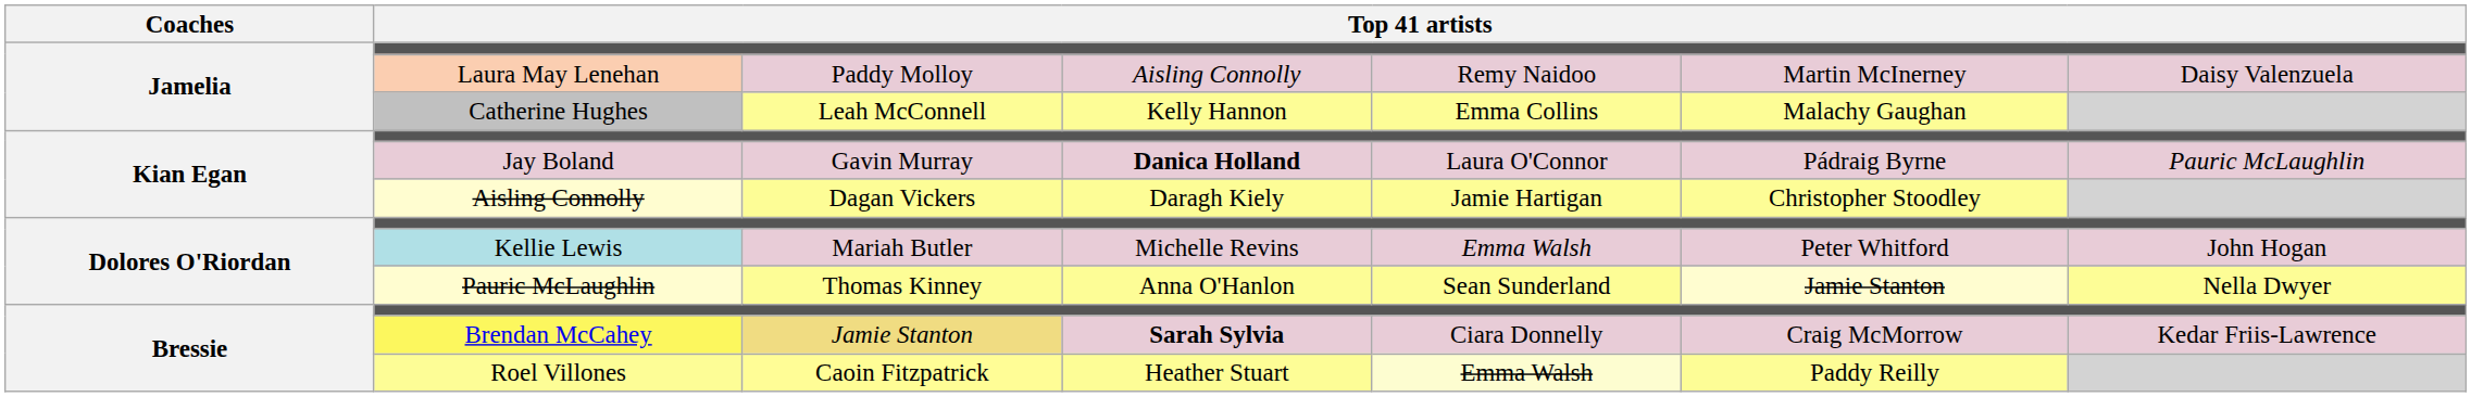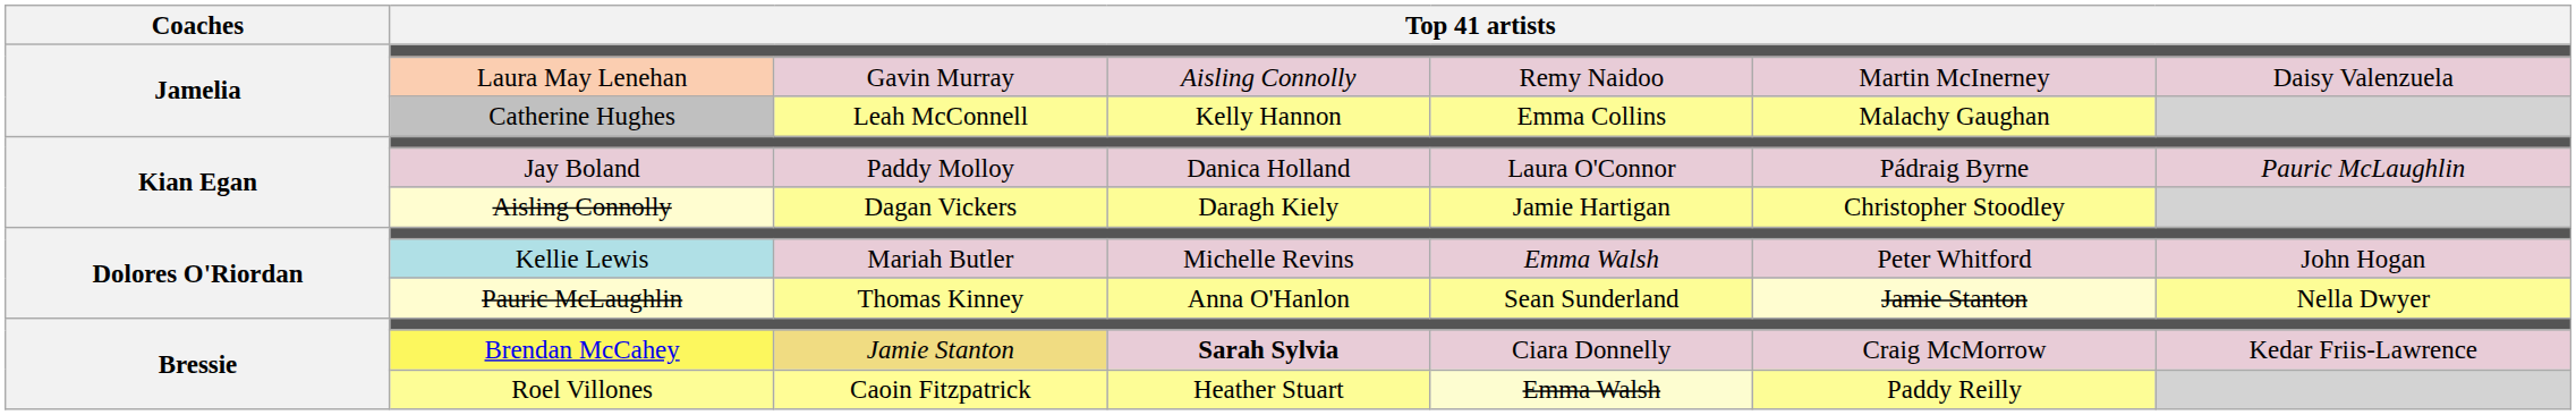Laura May Lenehan | column 3: Paddy Molloy -> Gavin Murray
Jay Boland | column 3: Gavin Murray -> Paddy Molloy
Jay Boland | column 4: bold -> normal
